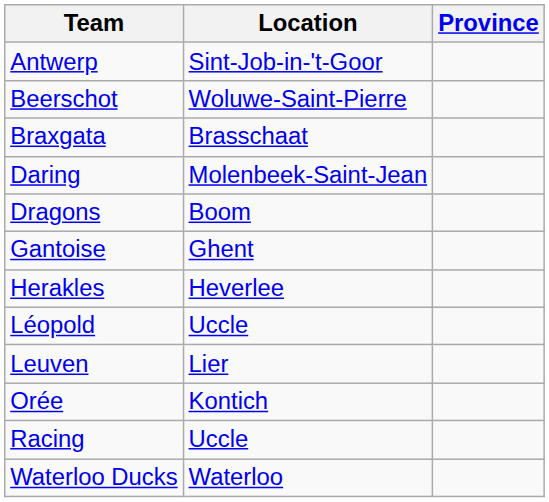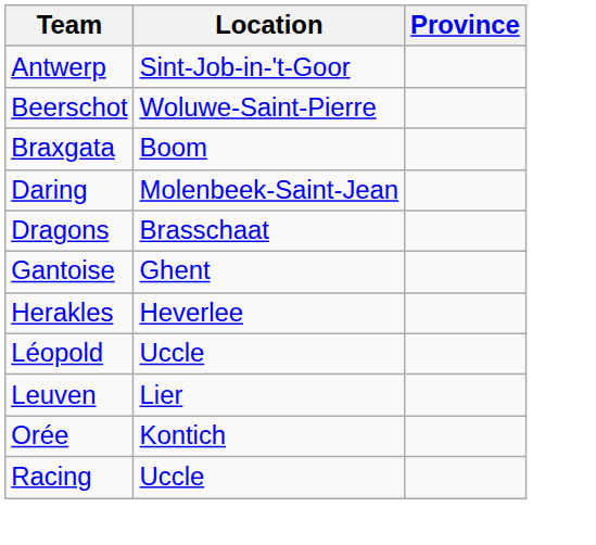Braxgata | Location: Brasschaat -> Boom
Dragons | Location: Boom -> Brasschaat
- row: Waterloo Ducks | Waterloo
